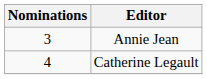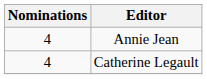Annie Jean | Nominations: 3 -> 4
